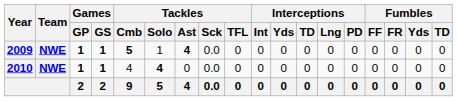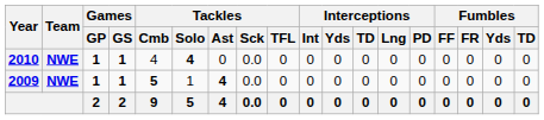rows swapped: 2009 <-> 2010
